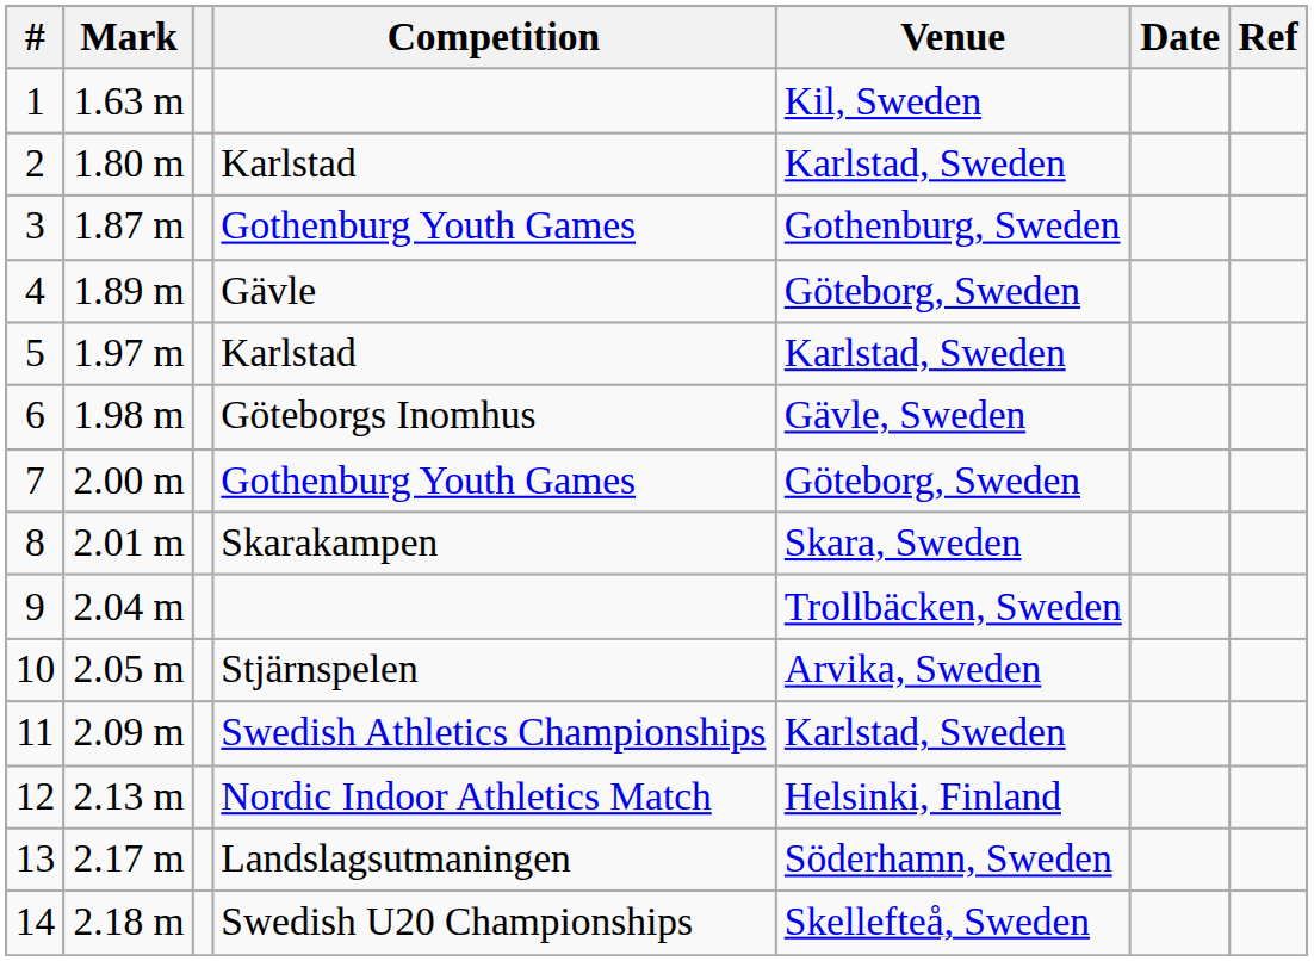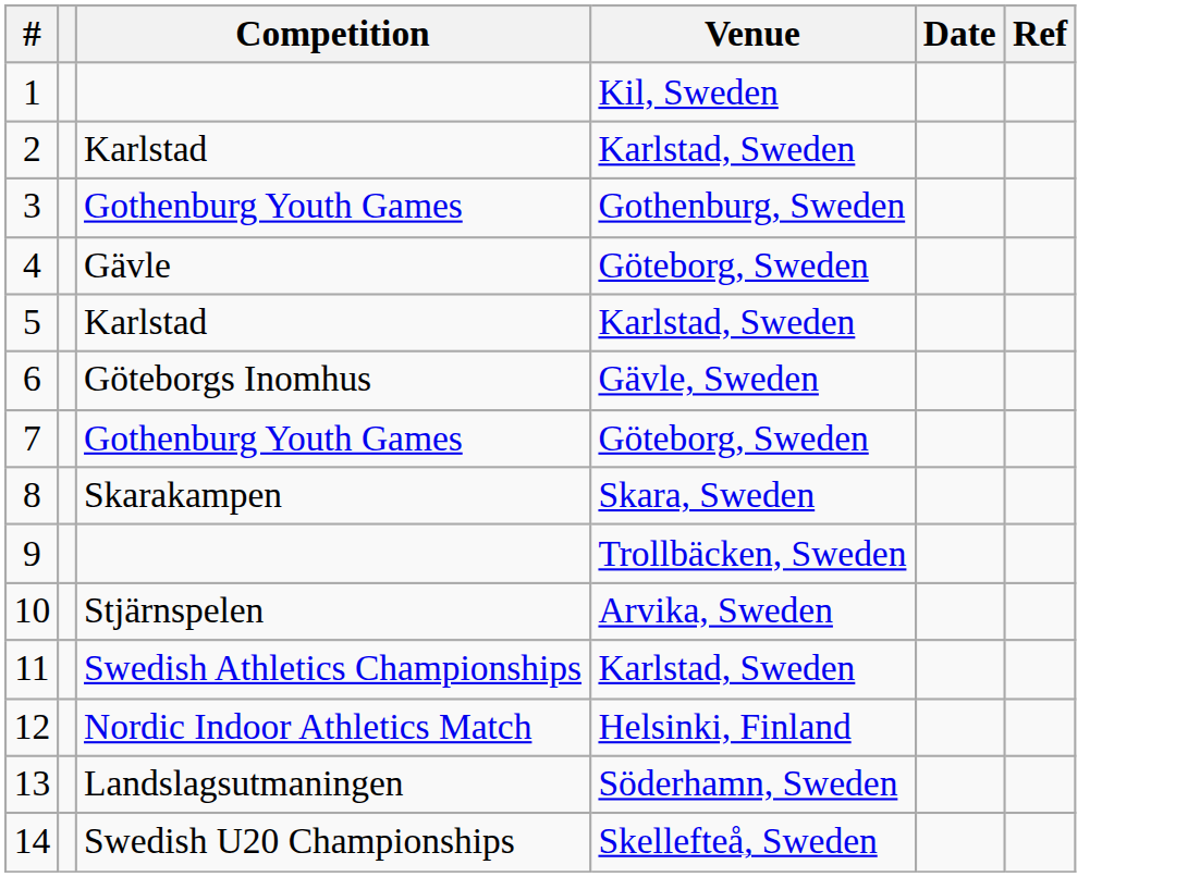- column: Mark | 1.63 m | 1.80 m | 1.87 m | 1.89 m | 1.97 m | 1.98 m | 2.00 m | 2.01 m | 2.04 m | 2.05 m | 2.09 m | 2.13 m | 2.17 m | 2.18 m
